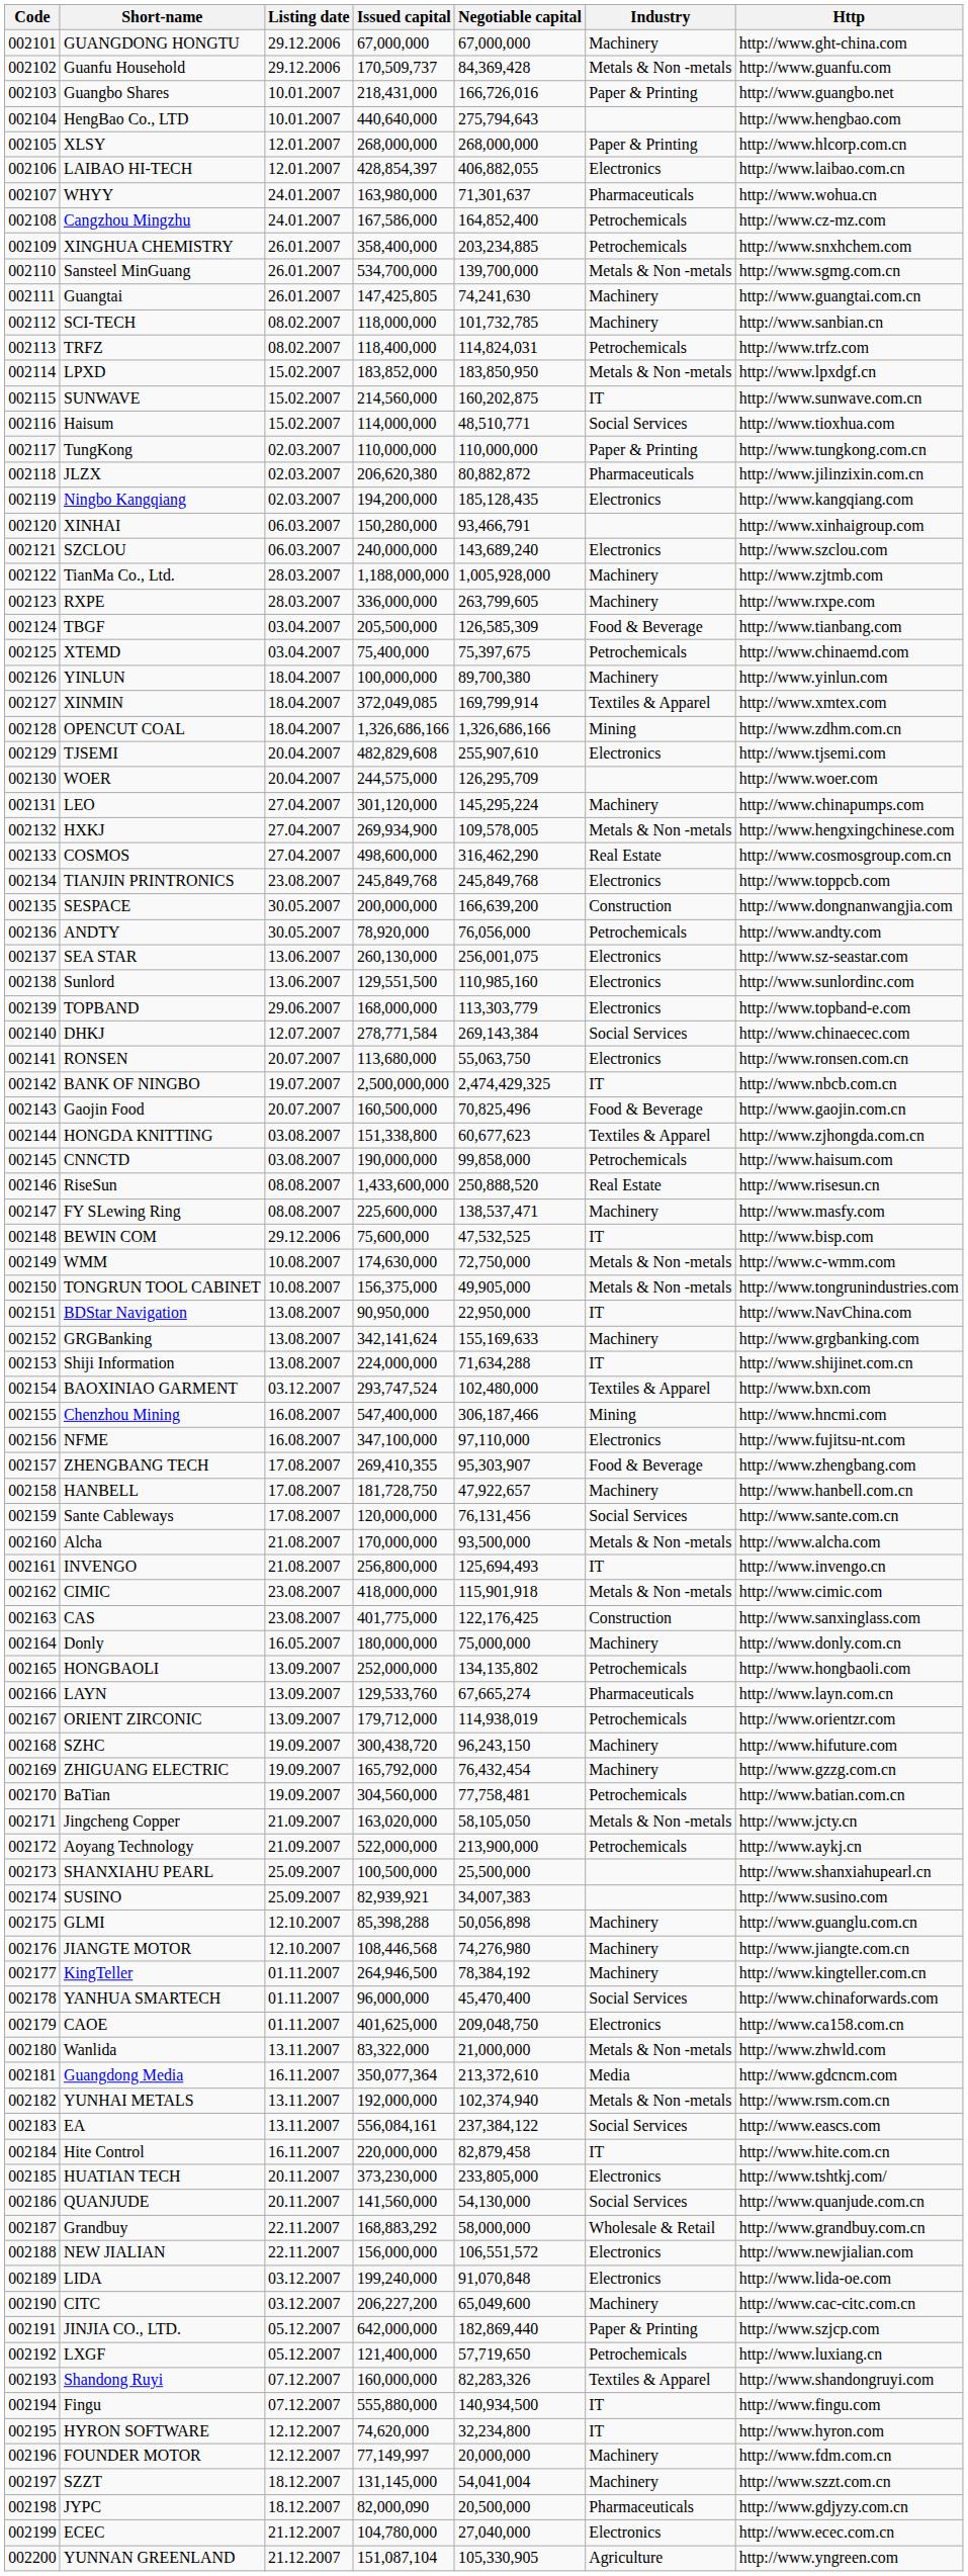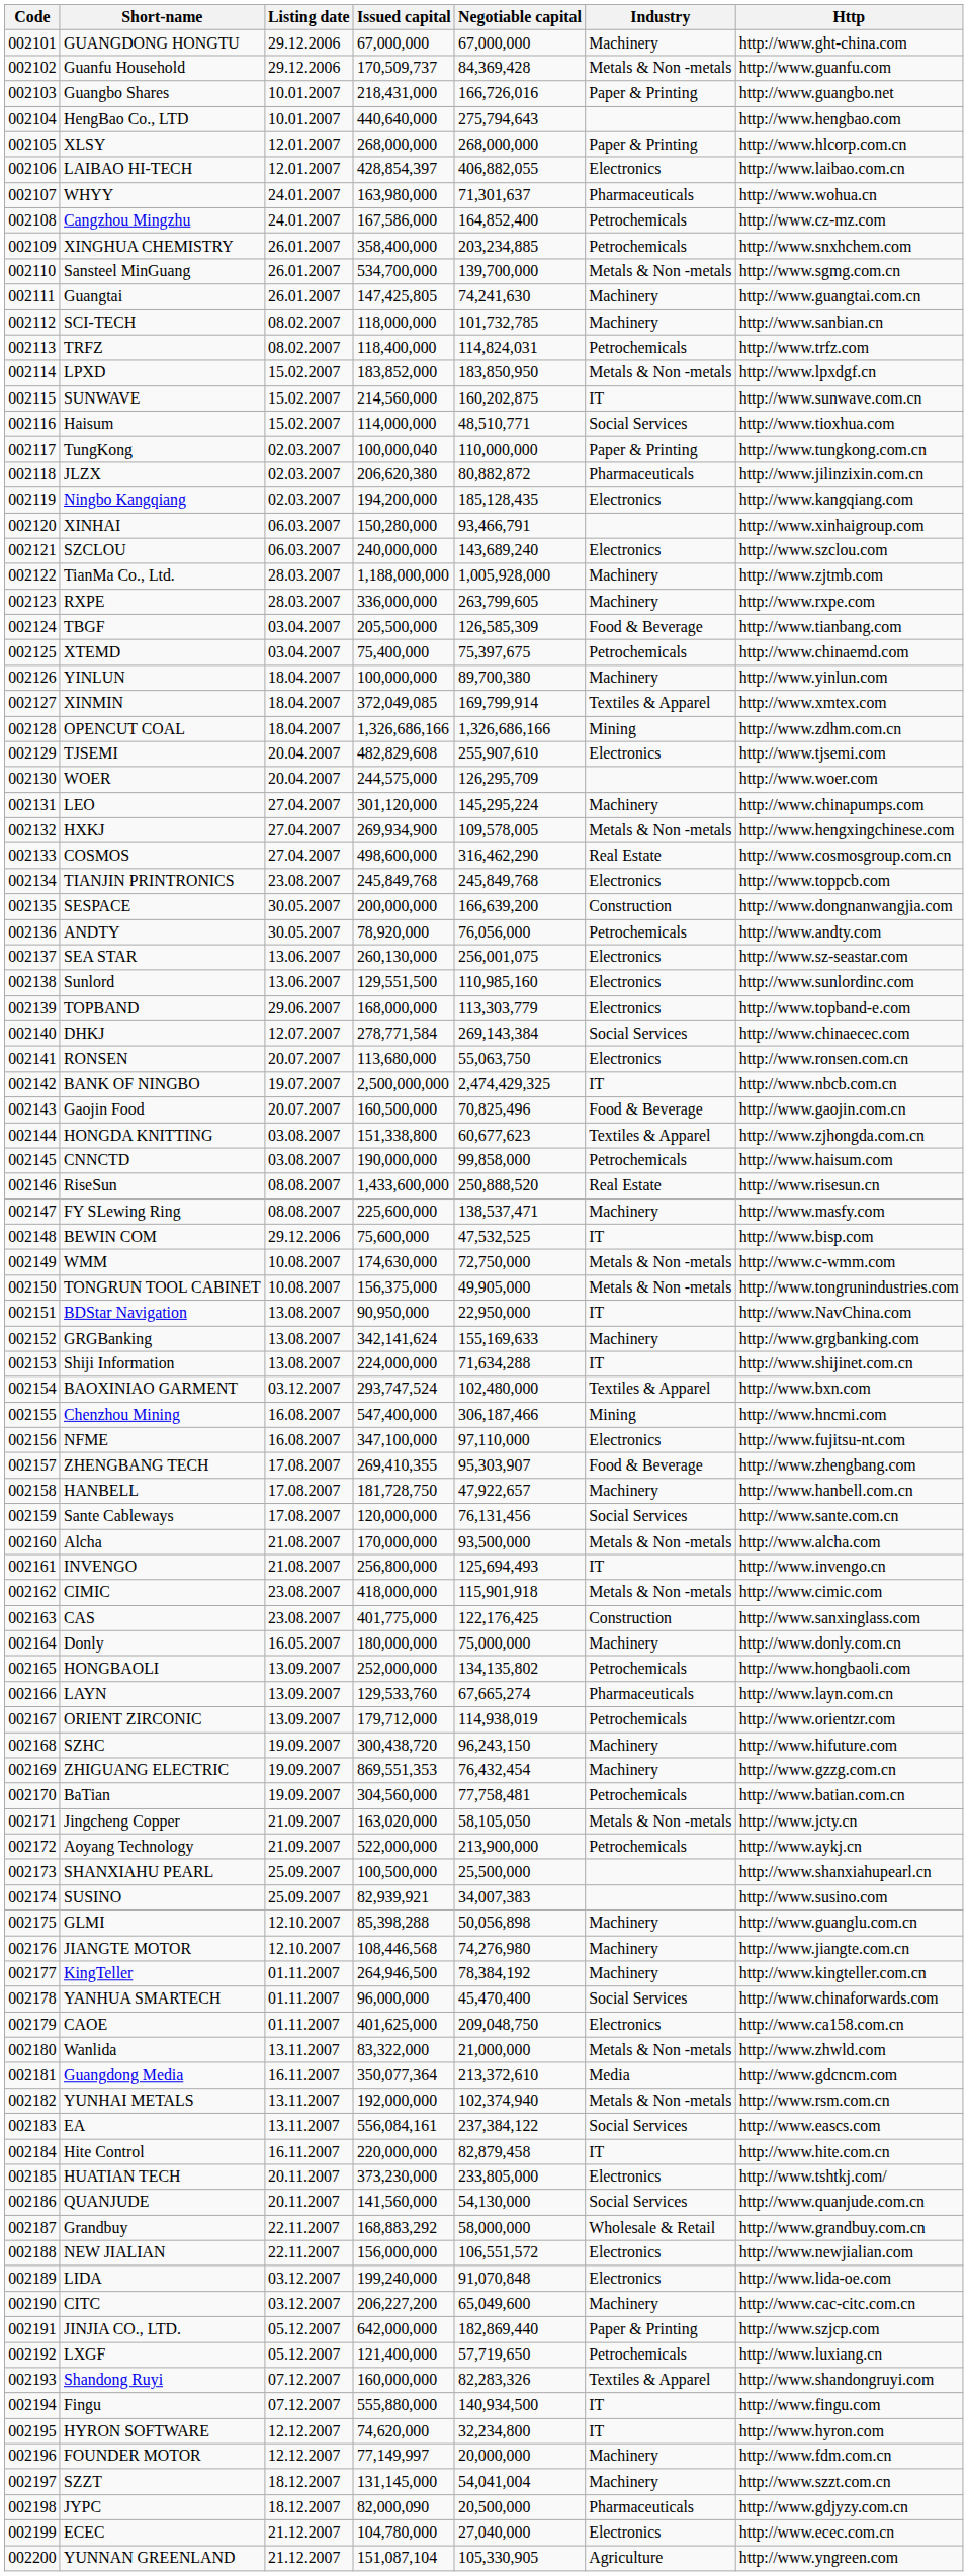TungKong | Issued capital: 110,000,000 -> 100,000,040
ZHIGUANG ELECTRIC | Issued capital: 165,792,000 -> 869,551,353
